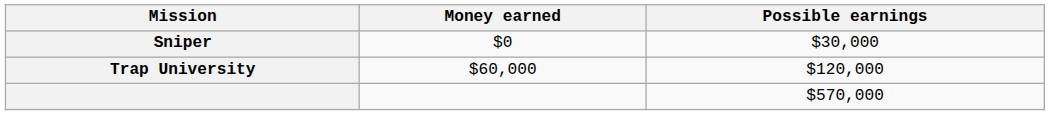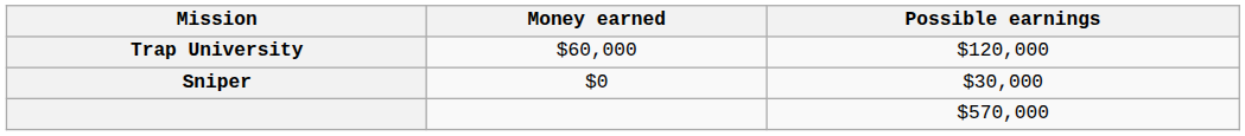rows swapped: Sniper <-> Trap University
